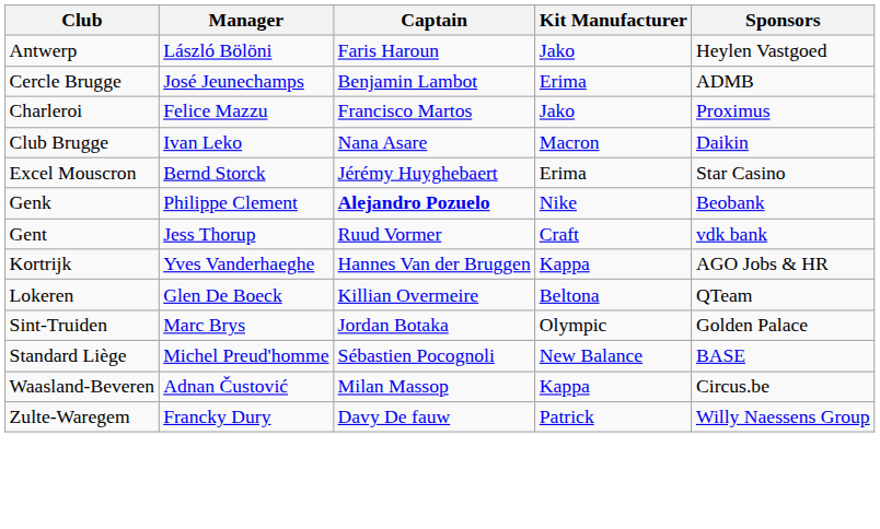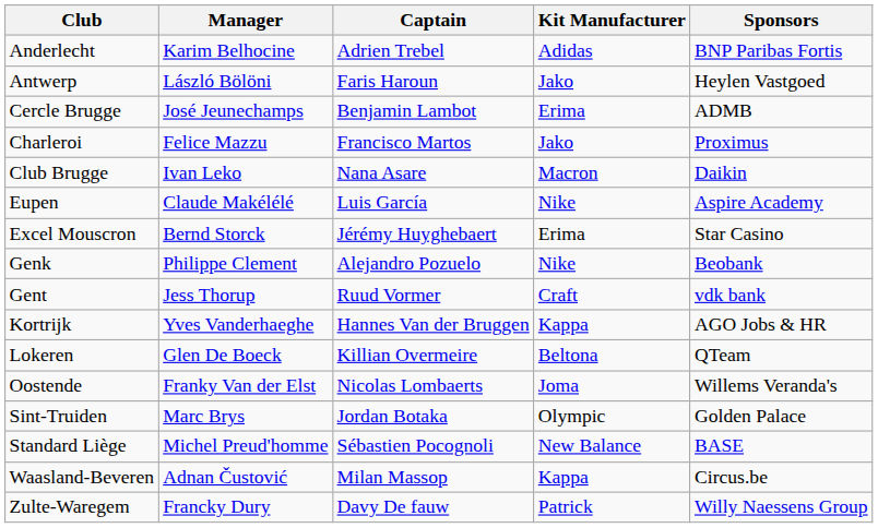+ row: Anderlecht | Karim Belhocine | Adrien Trebel | Adidas | BNP Paribas Fortis
+ row: Eupen | Claude Makélélé | Luis García | Nike | Aspire Academy
Genk | Captain: bold -> normal
+ row: Oostende | Franky Van der Elst | Nicolas Lombaerts | Joma | Willems Veranda's
